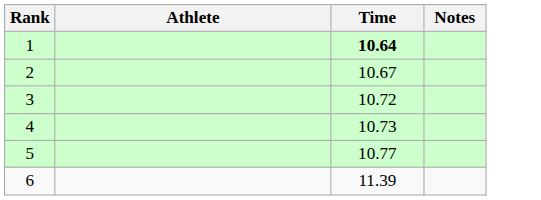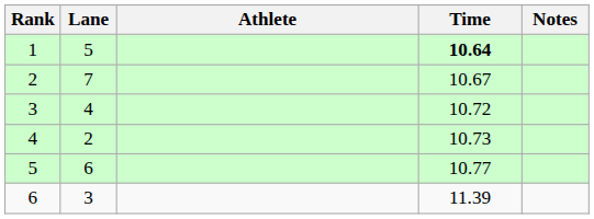+ column: Lane | 5 | 7 | 4 | 2 | 6 | 3
